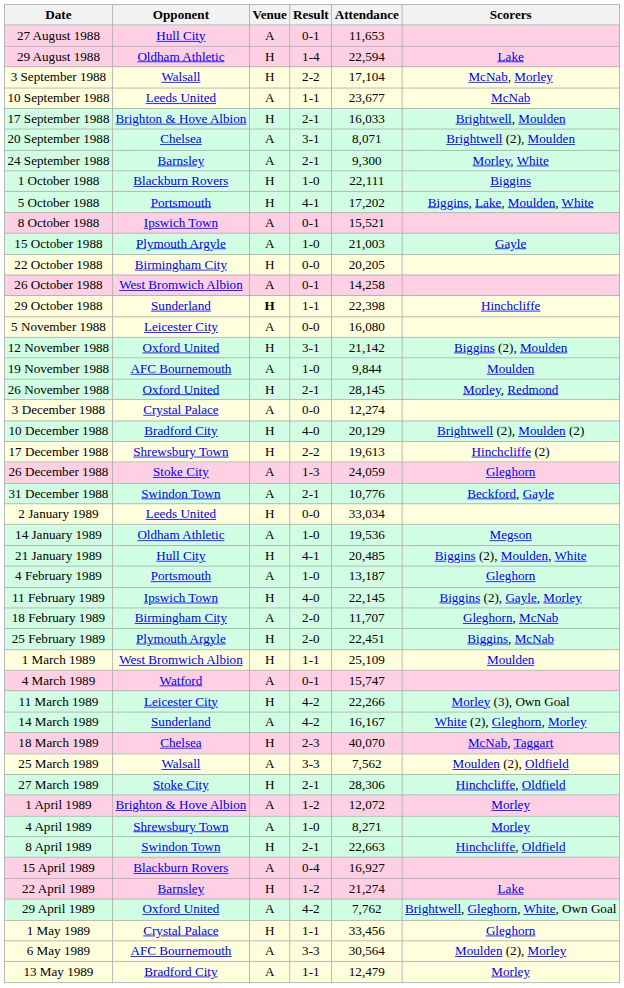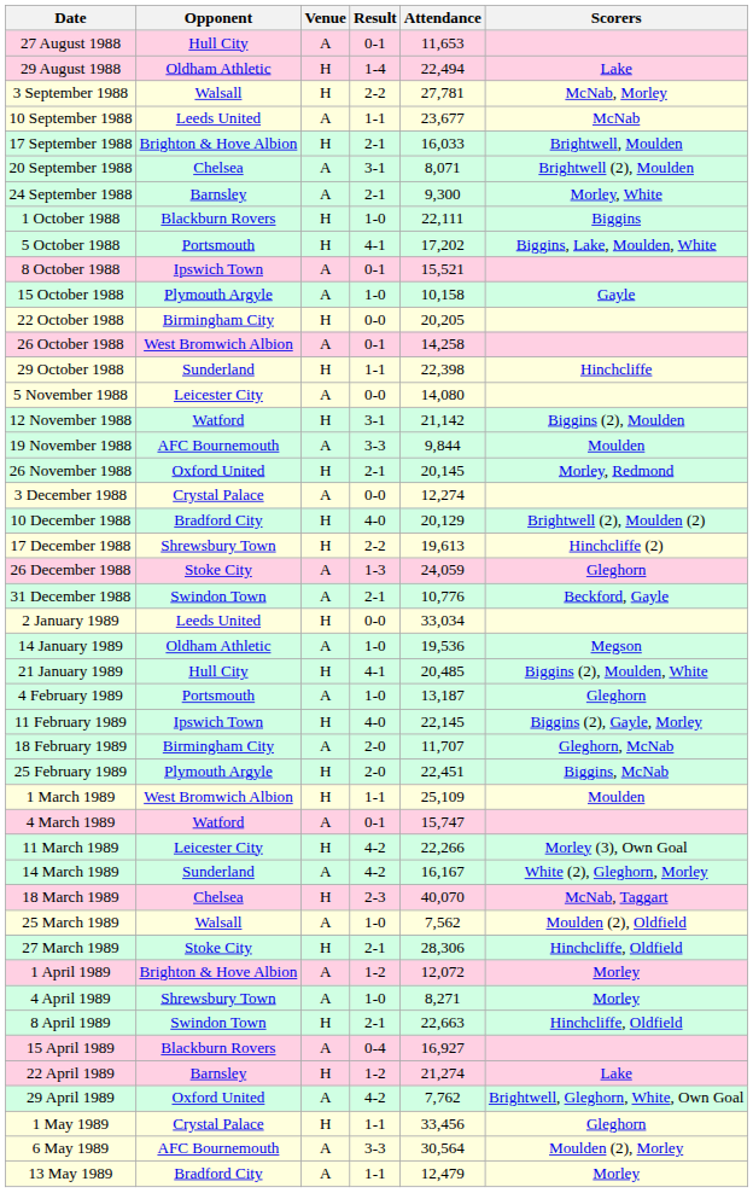29 August 1988 | Attendance: 22,594 -> 22,494
3 September 1988 | Attendance: 17,104 -> 27,781
15 October 1988 | Attendance: 21,003 -> 10,158
29 October 1988 | Venue: bold -> normal
5 November 1988 | Attendance: 16,080 -> 14,080
12 November 1988 | Opponent: Oxford United -> Watford
19 November 1988 | Result: 1-0 -> 3-3
26 November 1988 | Attendance: 28,145 -> 20,145
25 March 1989 | Result: 3-3 -> 1-0
